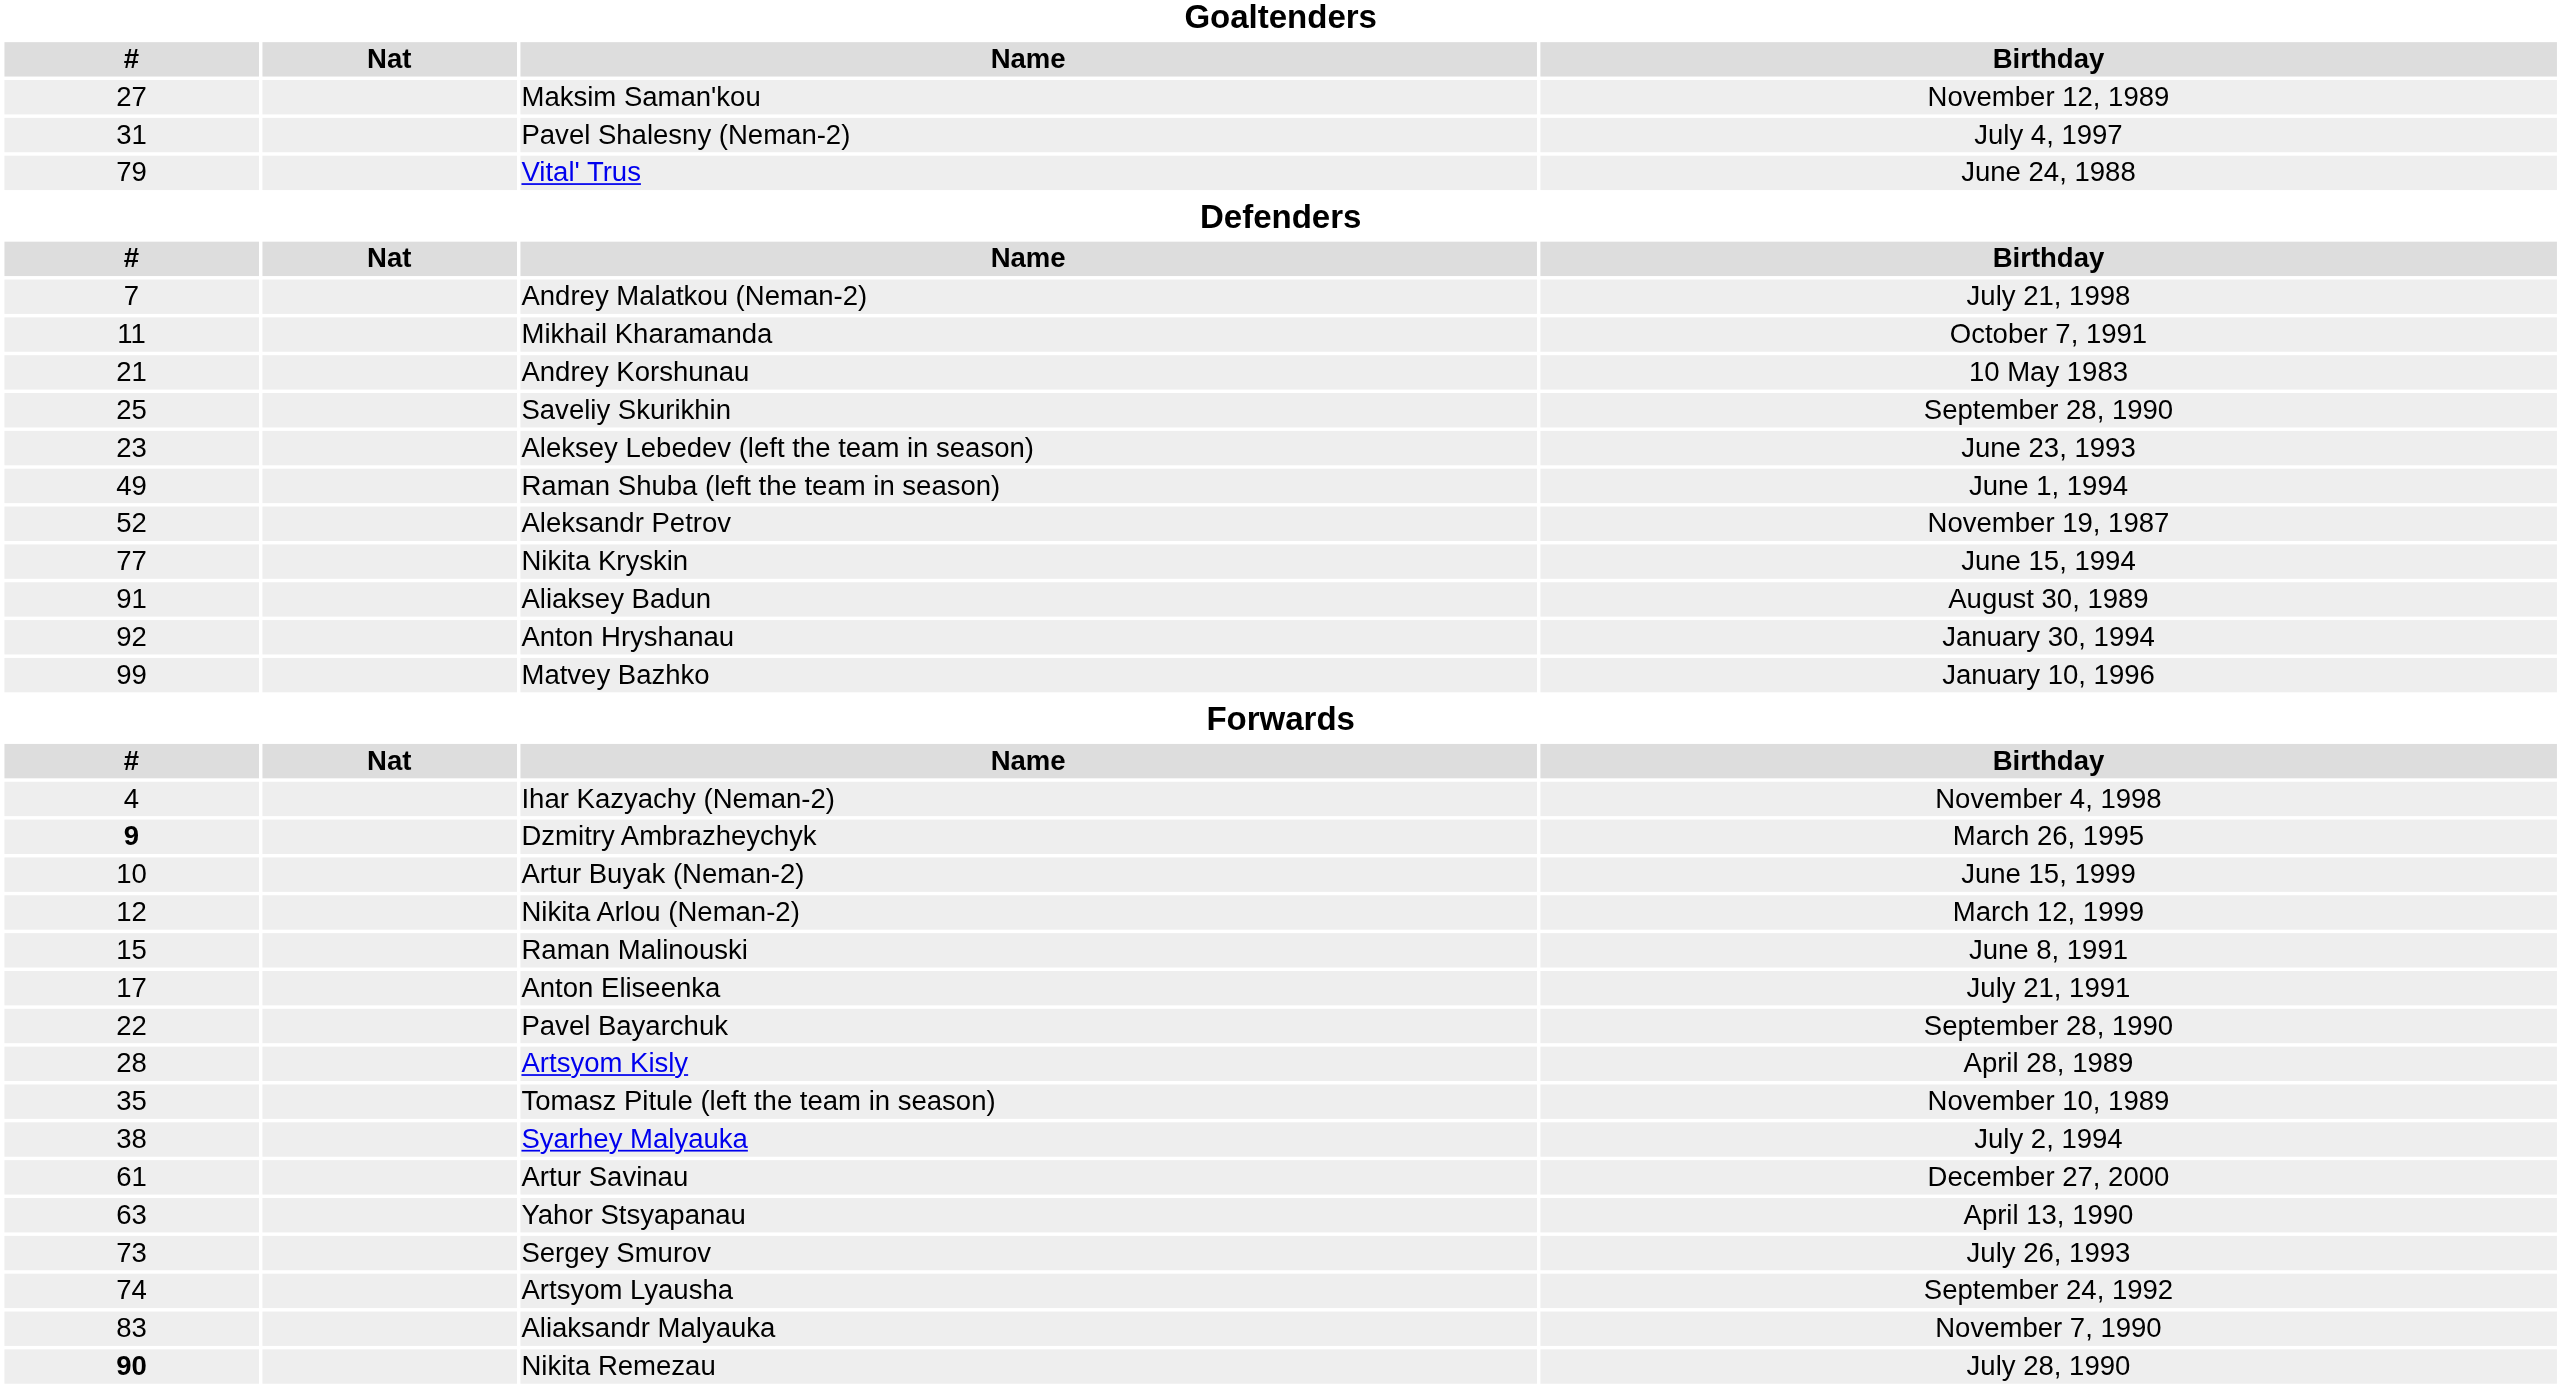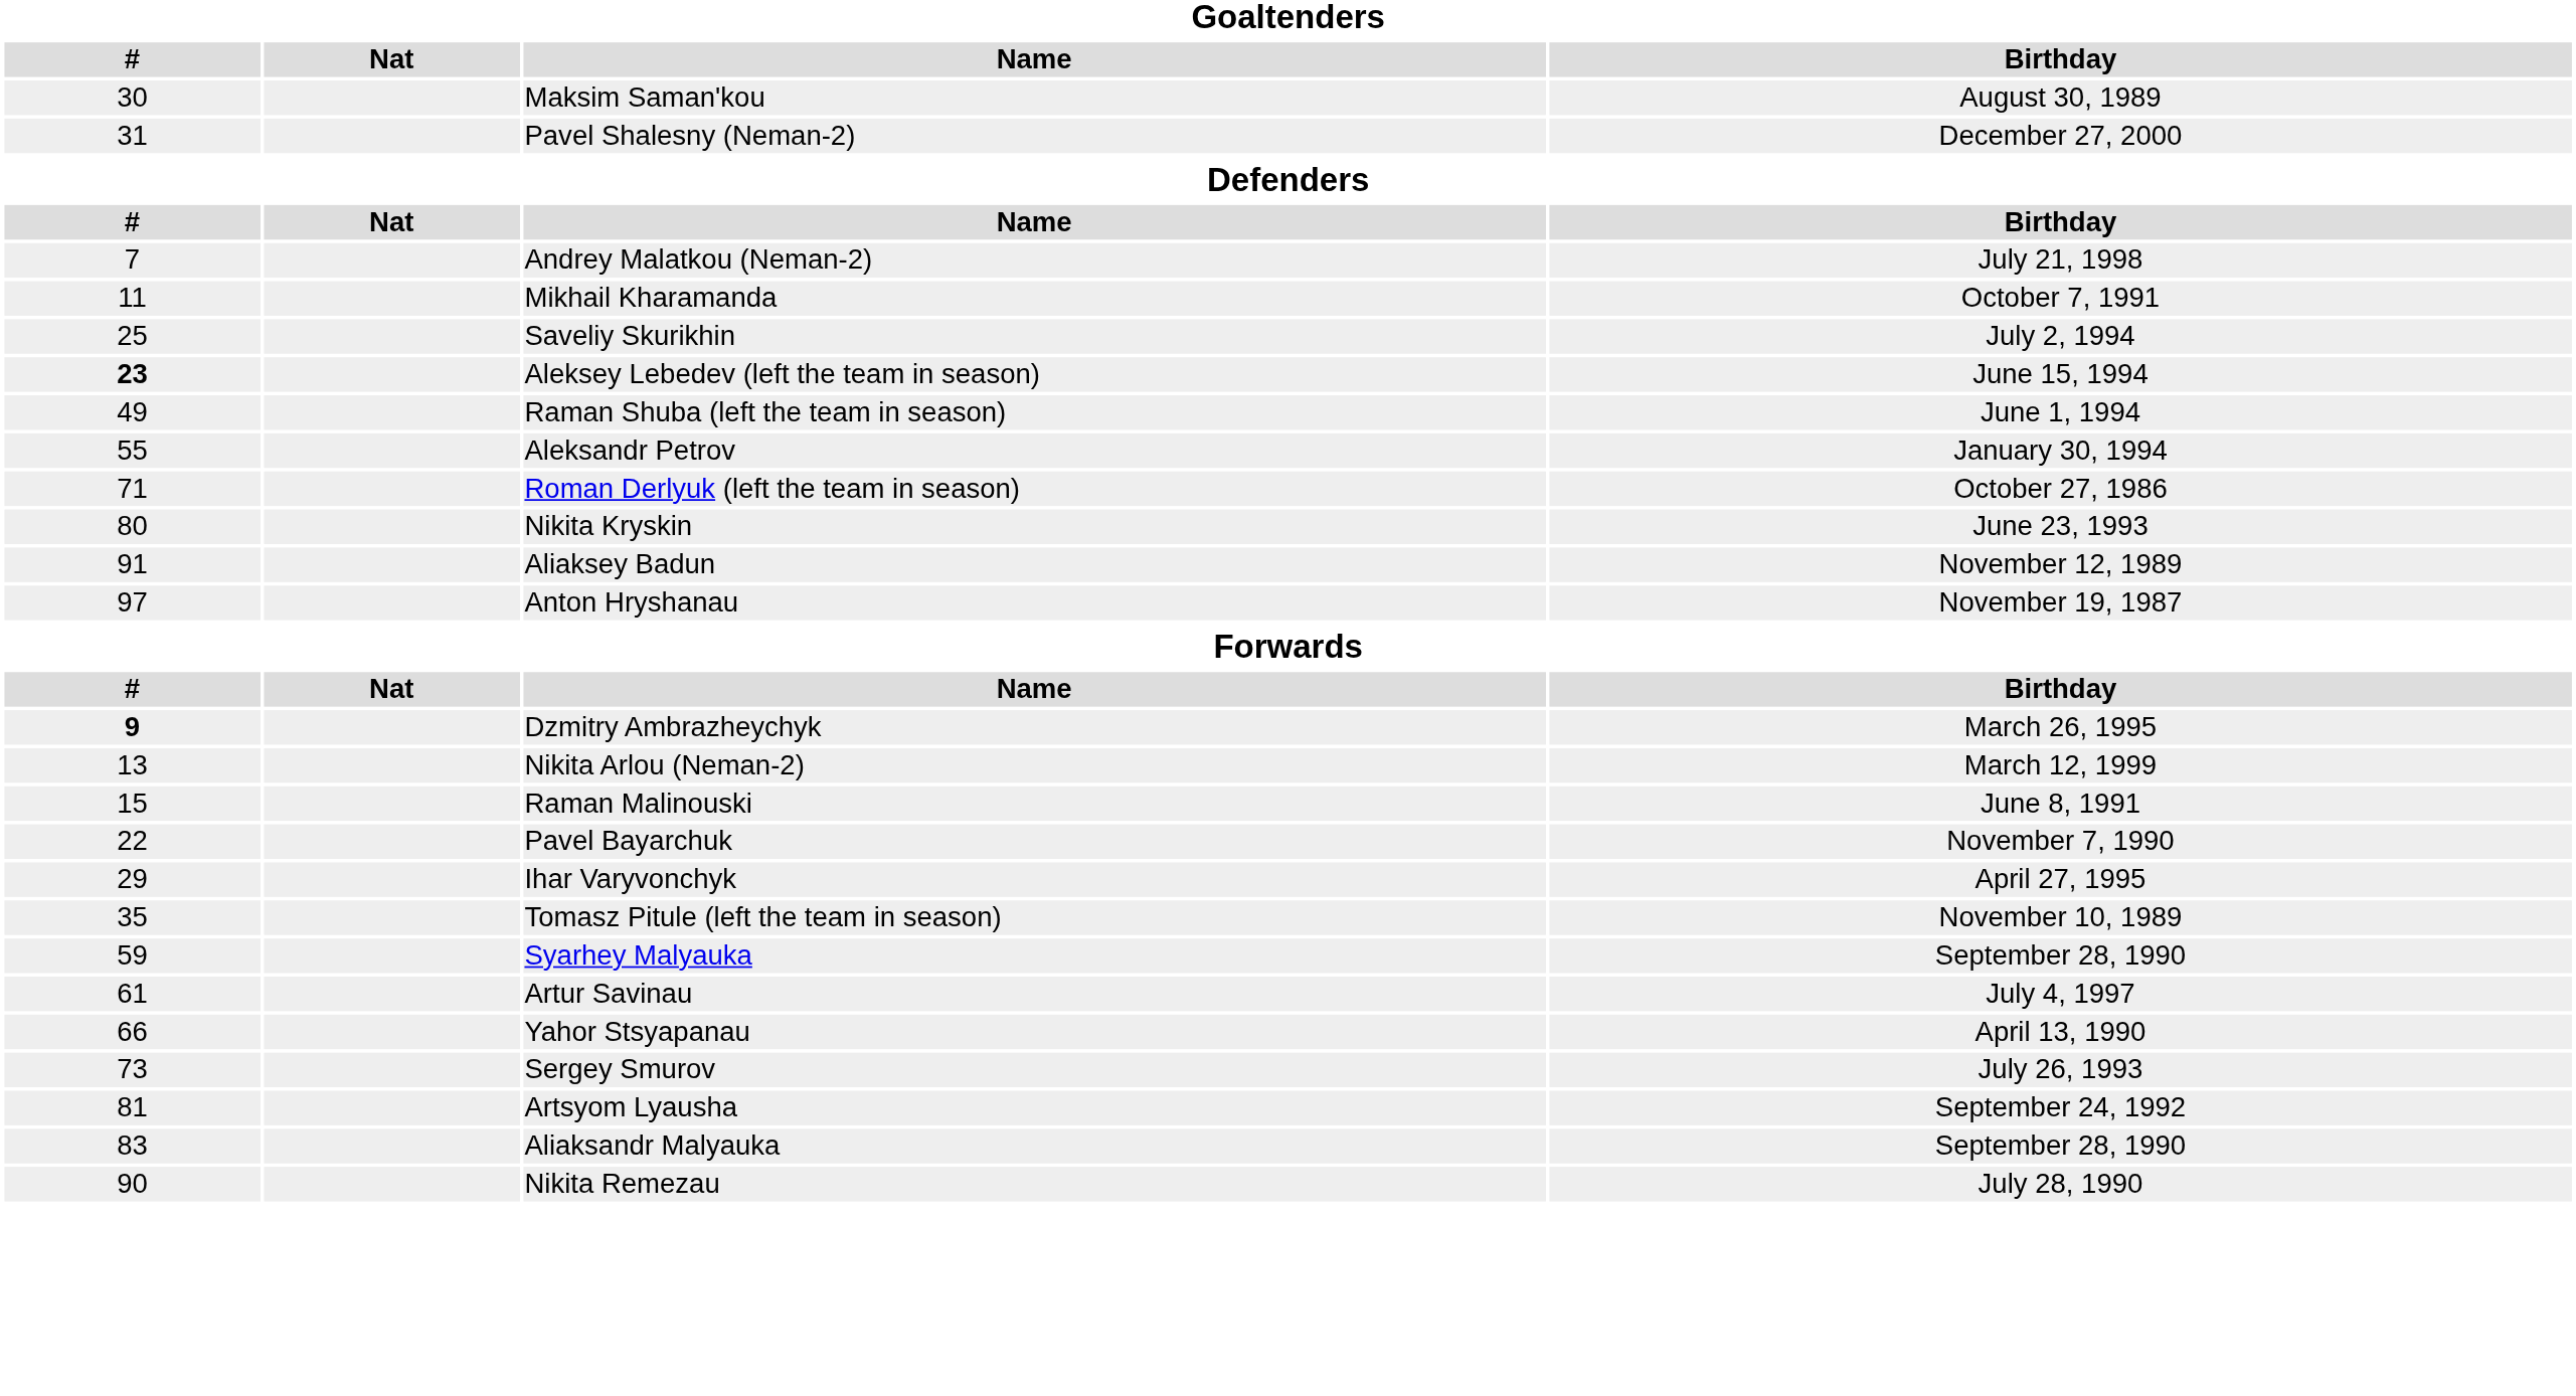Maksim Saman'kou | column 1: 27 -> 30
Maksim Saman'kou | column 4: November 12, 1989 -> August 30, 1989
Pavel Shalesny (Neman-2) | column 4: July 4, 1997 -> December 27, 2000
- row: 79 | Vital' Trus | June 24, 1988
- row: 21 | Andrey Korshunau | 10 May 1983
Saveliy Skurikhin | column 4: September 28, 1990 -> July 2, 1994
Aleksey Lebedev (left the team in season) | column 1: normal -> bold
Aleksey Lebedev (left the team in season) | column 4: June 23, 1993 -> June 15, 1994
Aleksandr Petrov | column 1: 52 -> 55
Aleksandr Petrov | column 4: November 19, 1987 -> January 30, 1994
+ row: 71 | Roman Derlyuk (left the team in season) | October 27, 1986
Nikita Kryskin | column 1: 77 -> 80
Nikita Kryskin | column 4: June 15, 1994 -> June 23, 1993
Aliaksey Badun | column 4: August 30, 1989 -> November 12, 1989
Anton Hryshanau | column 1: 92 -> 97
Anton Hryshanau | column 4: January 30, 1994 -> November 19, 1987
- row: 99 | Matvey Bazhko | January 10, 1996
- row: 4 | Ihar Kazyachy (Neman-2) | November 4, 1998
- row: 10 | Artur Buyak (Neman-2) | June 15, 1999
Nikita Arlou (Neman-2) | column 1: 12 -> 13
- row: 17 | Anton Eliseenka | July 21, 1991
Pavel Bayarchuk | column 4: September 28, 1990 -> November 7, 1990
- row: 28 | Artsyom Kisly | April 28, 1989
+ row: 29 | Ihar Varyvonchyk | April 27, 1995
Syarhey Malyauka | column 1: 38 -> 59
Syarhey Malyauka | column 4: July 2, 1994 -> September 28, 1990
Artur Savinau | column 4: December 27, 2000 -> July 4, 1997
Yahor Stsyapanau | column 1: 63 -> 66
Artsyom Lyausha | column 1: 74 -> 81
Aliaksandr Malyauka | column 4: November 7, 1990 -> September 28, 1990
Nikita Remezau | column 1: bold -> normal
